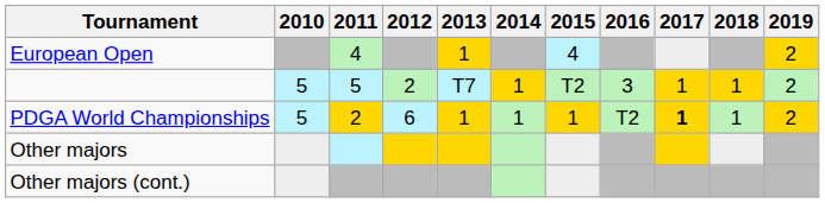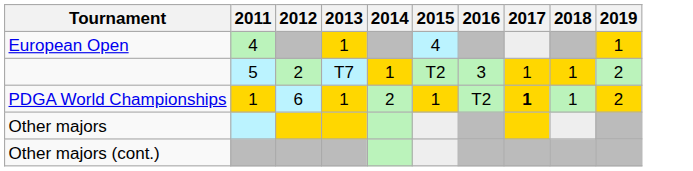- column: 2010 | 5 | 5
European Open | 2019: 2 -> 1
PDGA World Championships | 2011: 2 -> 1
PDGA World Championships | 2014: 1 -> 2
